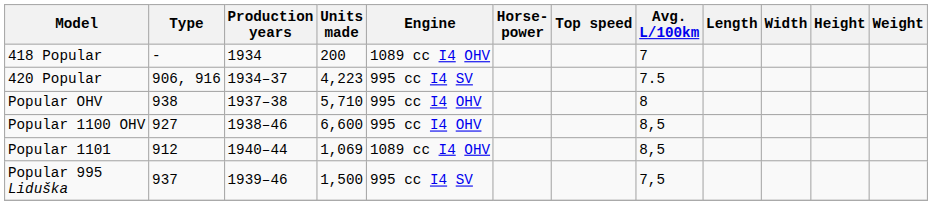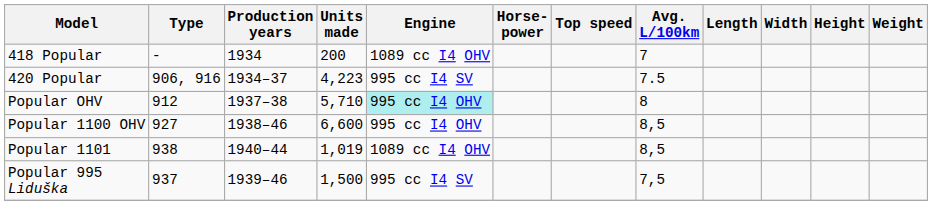Popular OHV | Type: 938 -> 912
Popular OHV | Engine: no background -> paleturquoise background
Popular 1101 | Type: 912 -> 938
Popular 1101 | Units made: 1,069 -> 1,019
